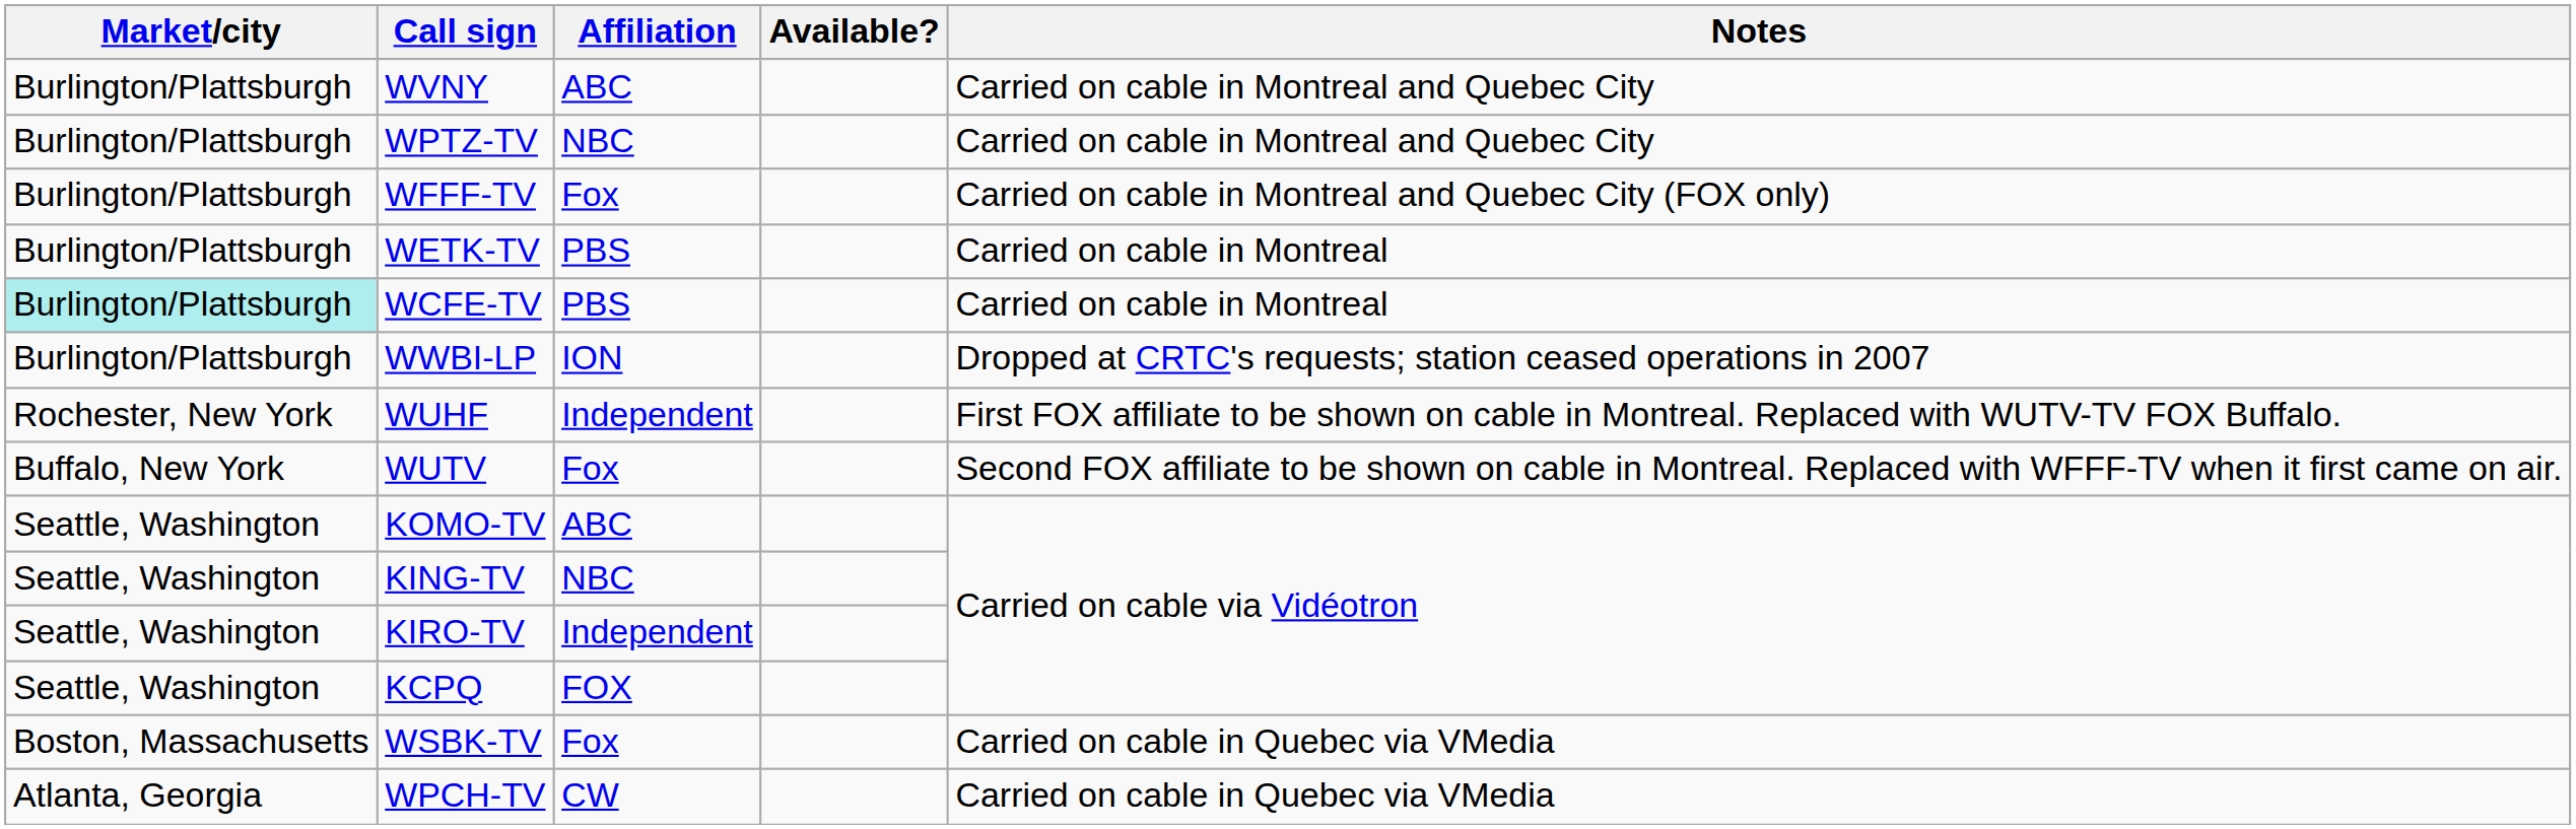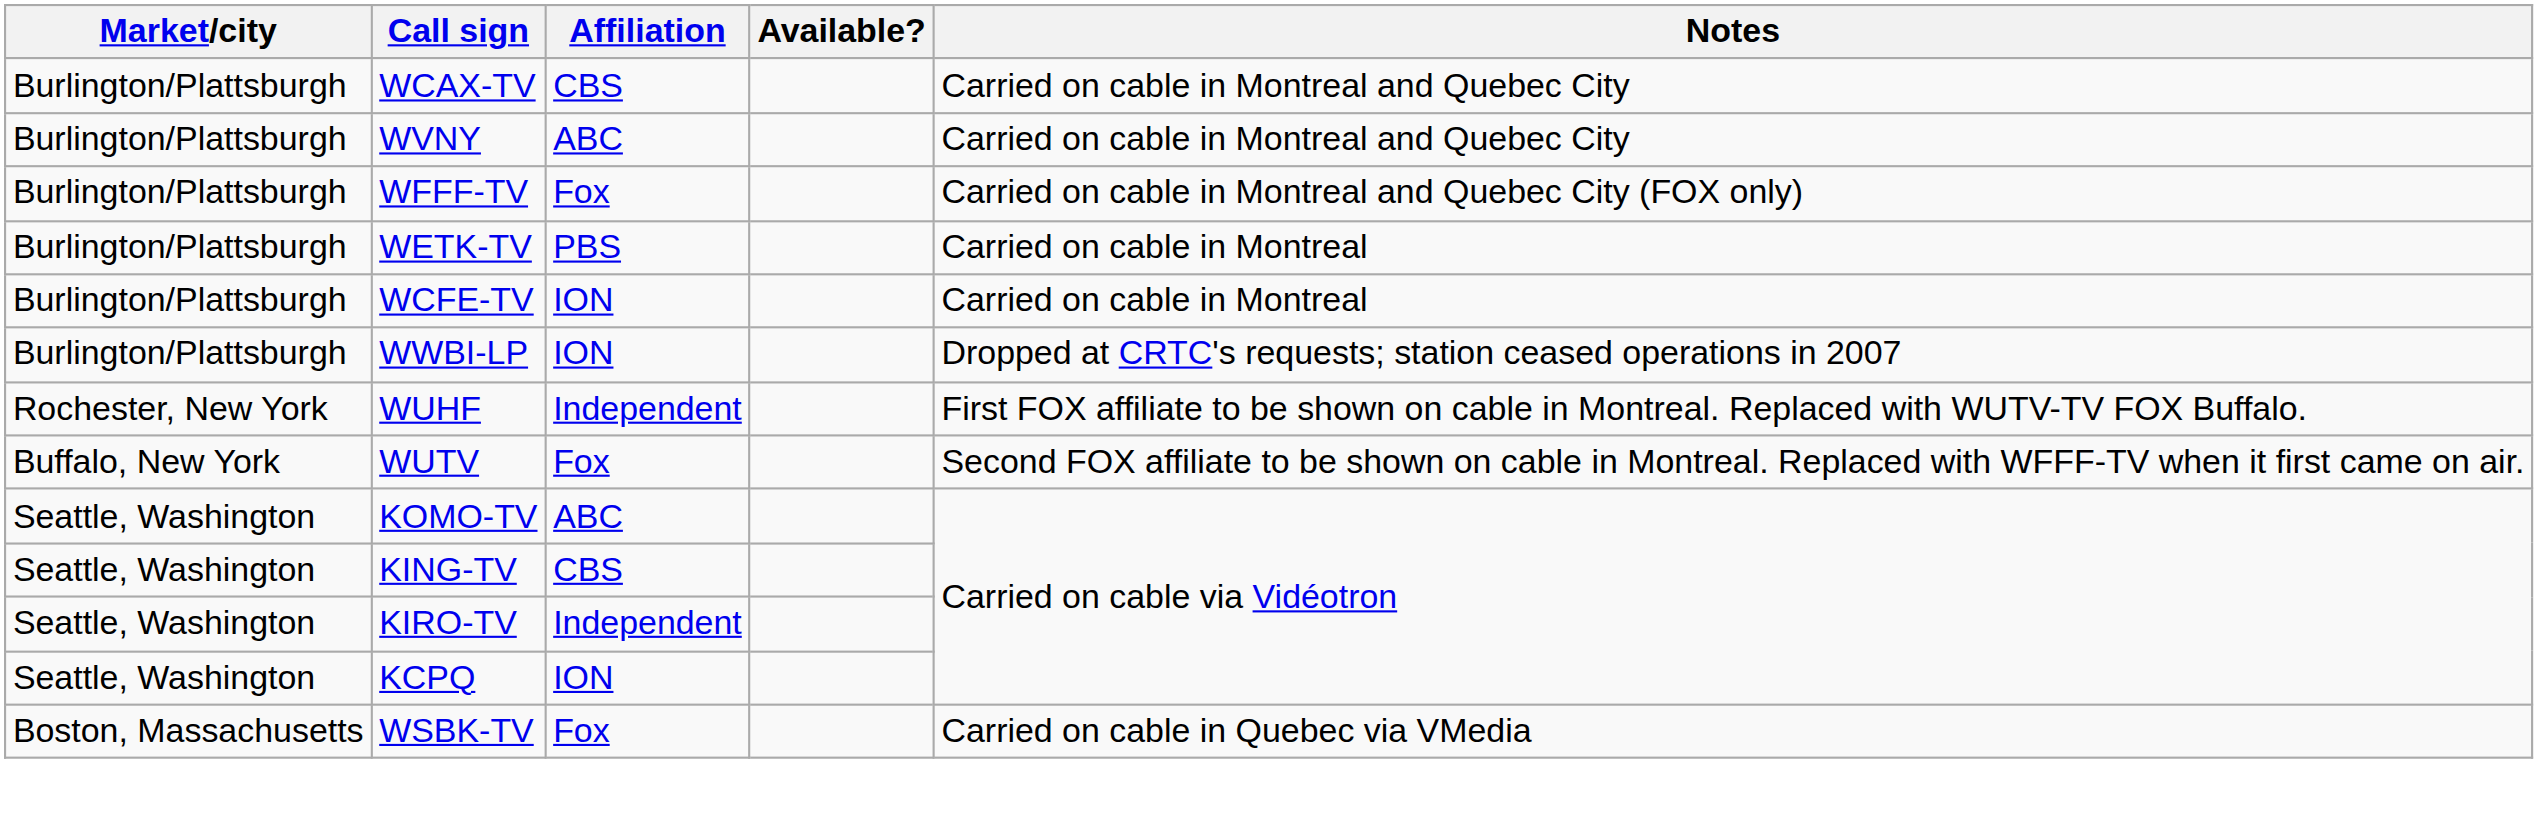+ row: Burlington/Plattsburgh | WCAX-TV | CBS | Carried on cable in Montreal and Quebec City
- row: Burlington/Plattsburgh | WPTZ-TV | NBC | Carried on cable in Montreal and Quebec City
WCFE-TV | Market/city: paleturquoise background -> no background
WCFE-TV | Affiliation: PBS -> ION
KING-TV | Affiliation: NBC -> CBS
KCPQ | Affiliation: FOX -> ION
- row: Atlanta, Georgia | WPCH-TV | CW | Carried on cable in Quebec via VMedia
